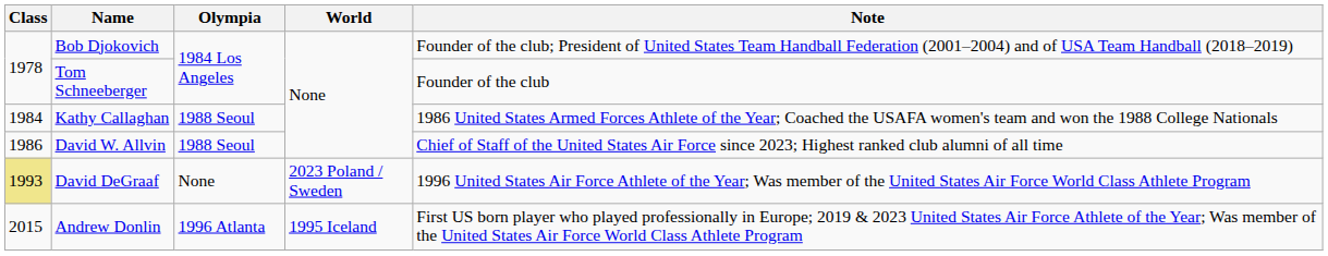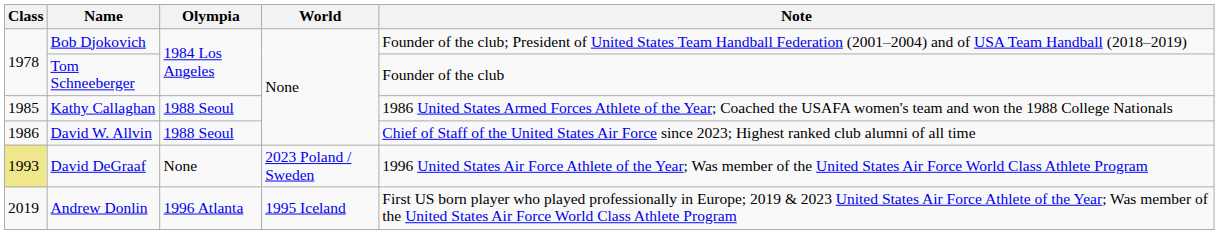Kathy Callaghan | Class: 1984 -> 1985
Andrew Donlin | Class: 2015 -> 2019
